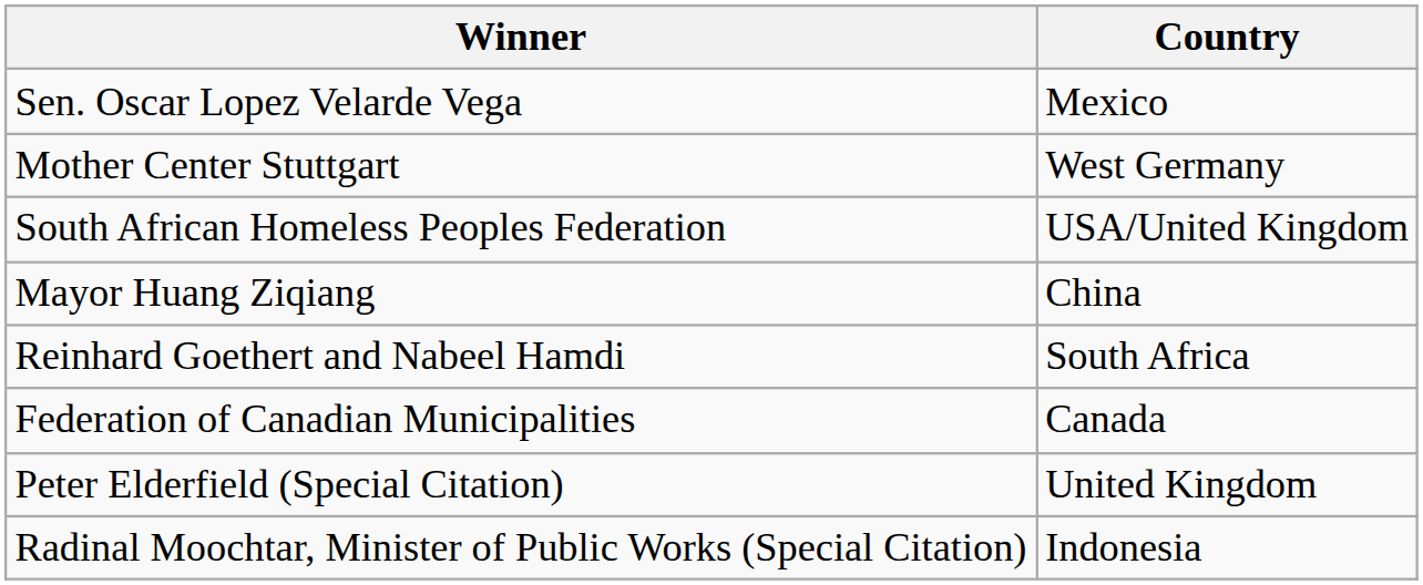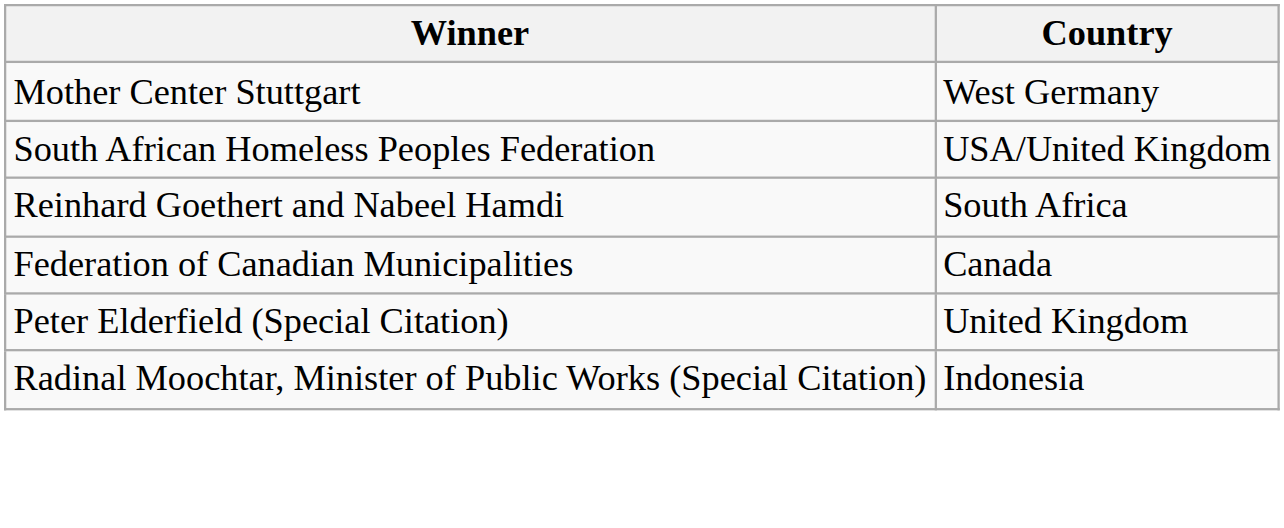- row: Sen. Oscar Lopez Velarde Vega | Mexico
- row: Mayor Huang Ziqiang | China
